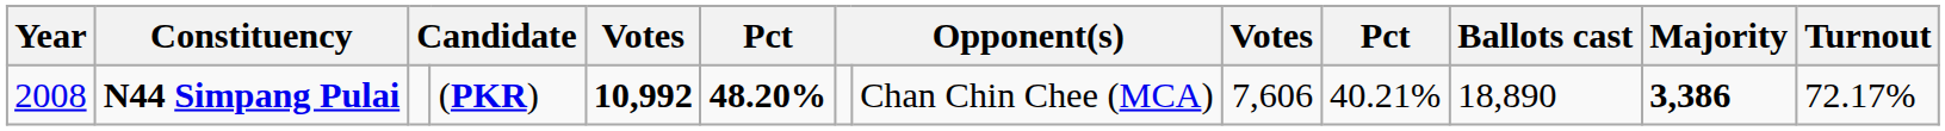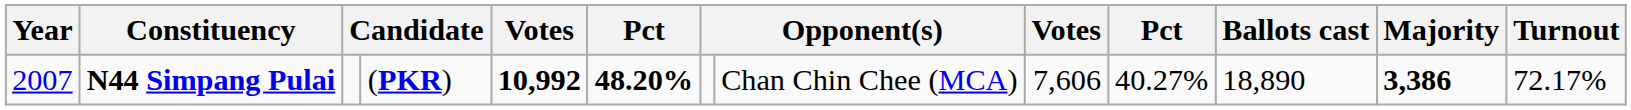N44 Simpang Pulai | Year: 2008 -> 2007
N44 Simpang Pulai | column 10: 40.21% -> 40.27%
